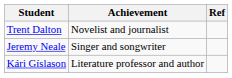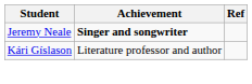- row: Trent Dalton | Novelist and journalist
Jeremy Neale | Achievement: normal -> bold
